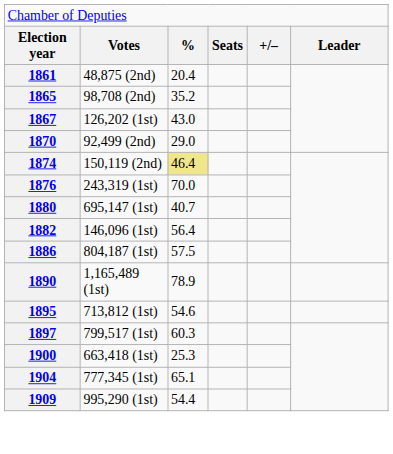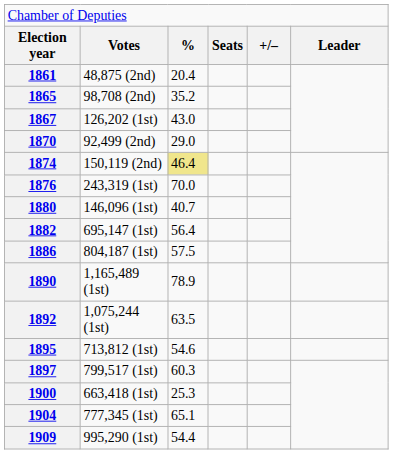1880 | column 2: 695,147 (1st) -> 146,096 (1st)
1882 | column 2: 146,096 (1st) -> 695,147 (1st)
+ row: 1892 | 1,075,244 (1st) | 63.5
